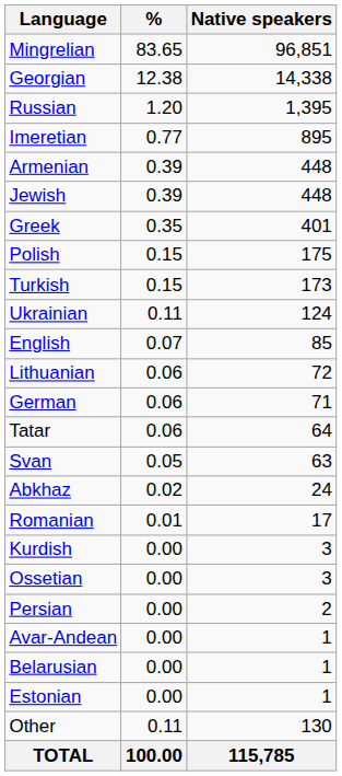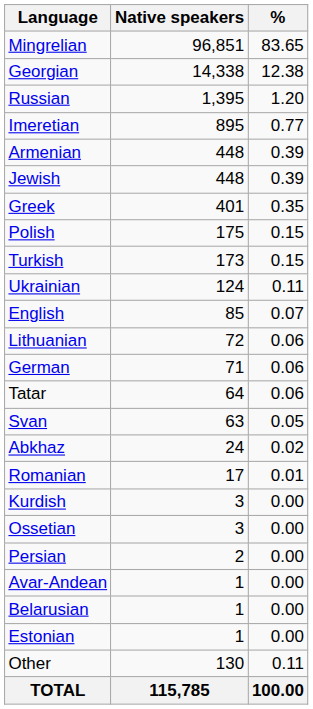columns swapped: Native speakers <-> %
